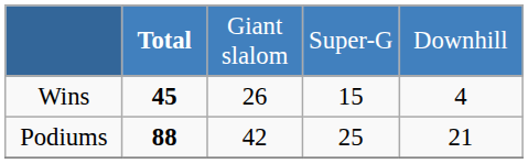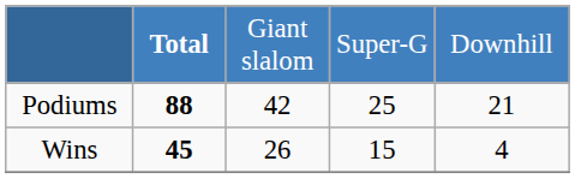rows swapped: Wins <-> Podiums
